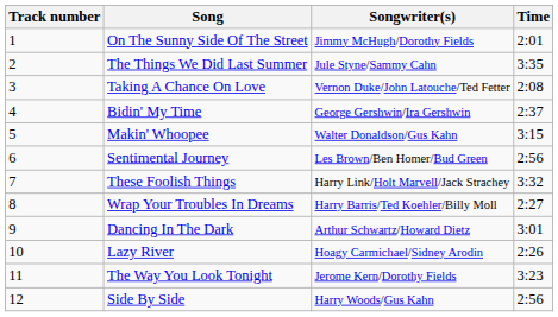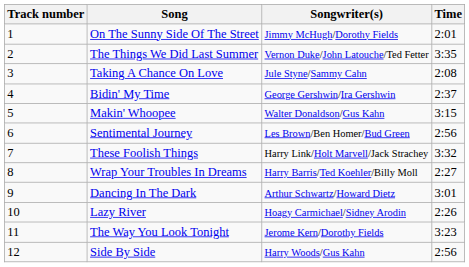The Things We Did Last Summer | Songwriter(s): Jule Styne/Sammy Cahn -> Vernon Duke/John Latouche/Ted Fetter
Taking A Chance On Love | Songwriter(s): Vernon Duke/John Latouche/Ted Fetter -> Jule Styne/Sammy Cahn
